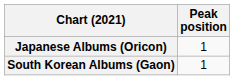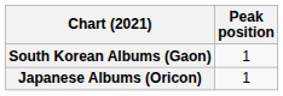rows swapped: Japanese Albums (Oricon) <-> South Korean Albums (Gaon)
